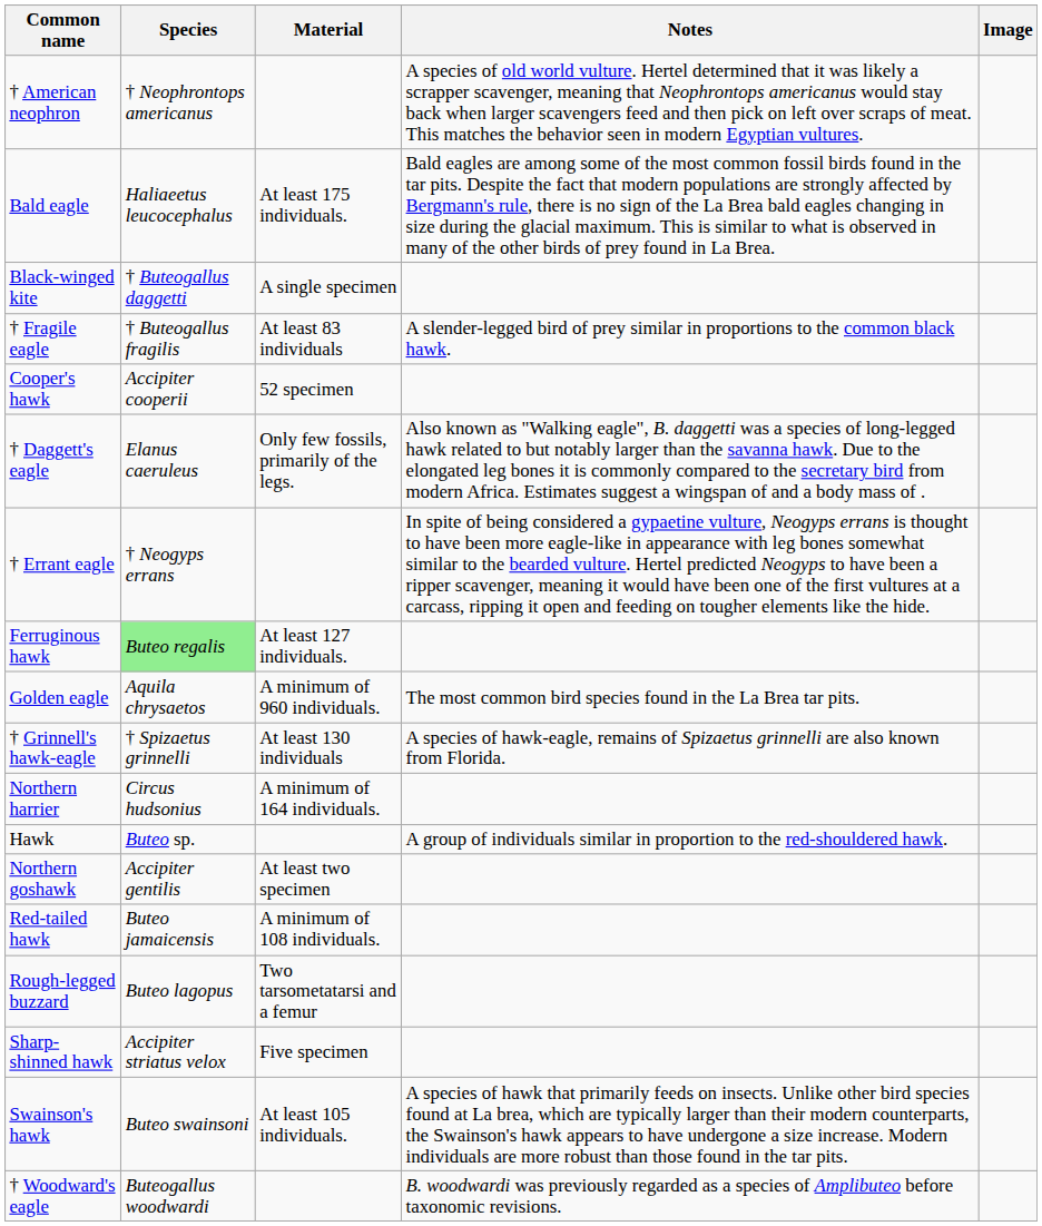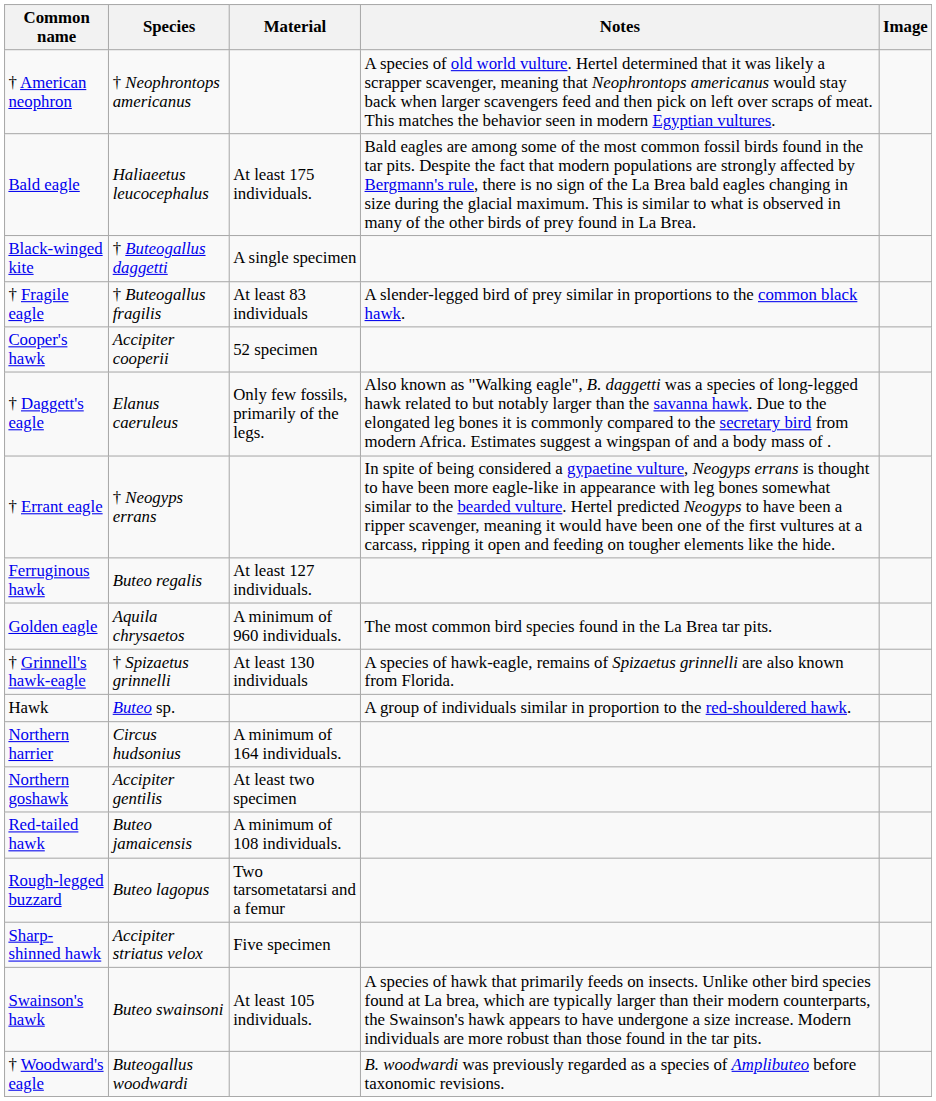Ferruginous hawk | Species: lightgreen background -> no background
rows swapped: Hawk <-> Northern harrier
